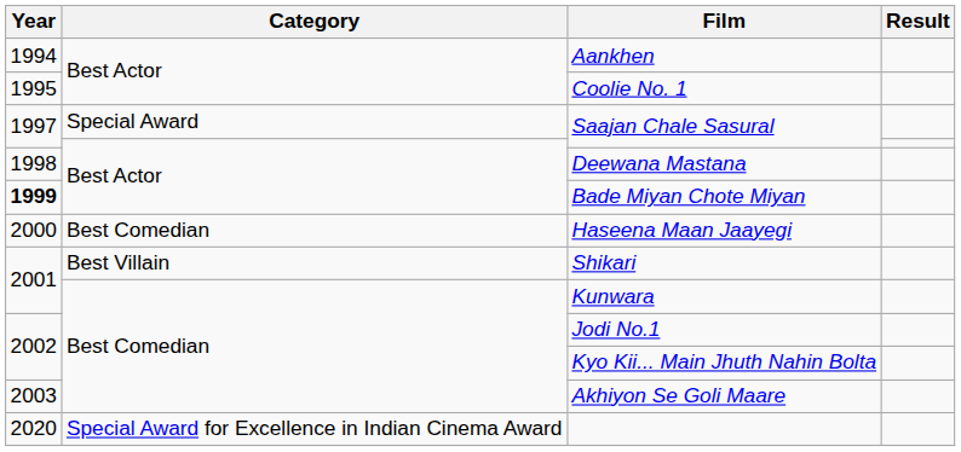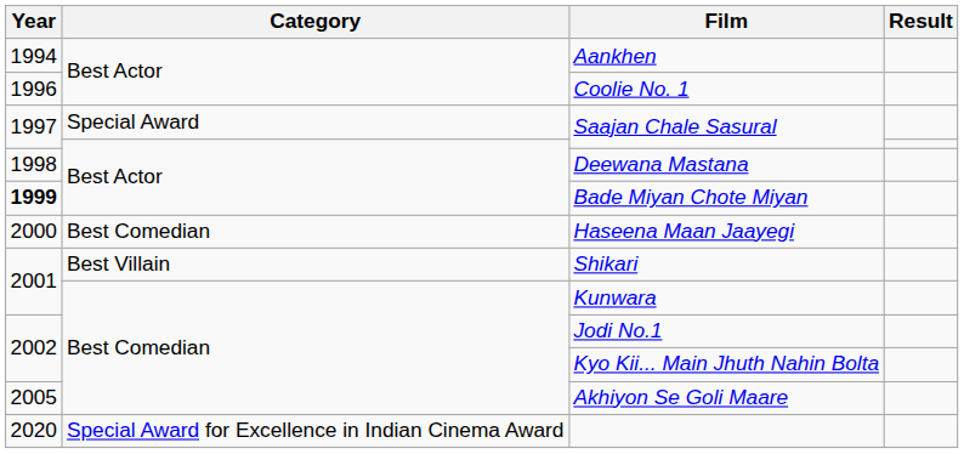Coolie No. 1 | Year: 1995 -> 1996
Akhiyon Se Goli Maare | Year: 2003 -> 2005
